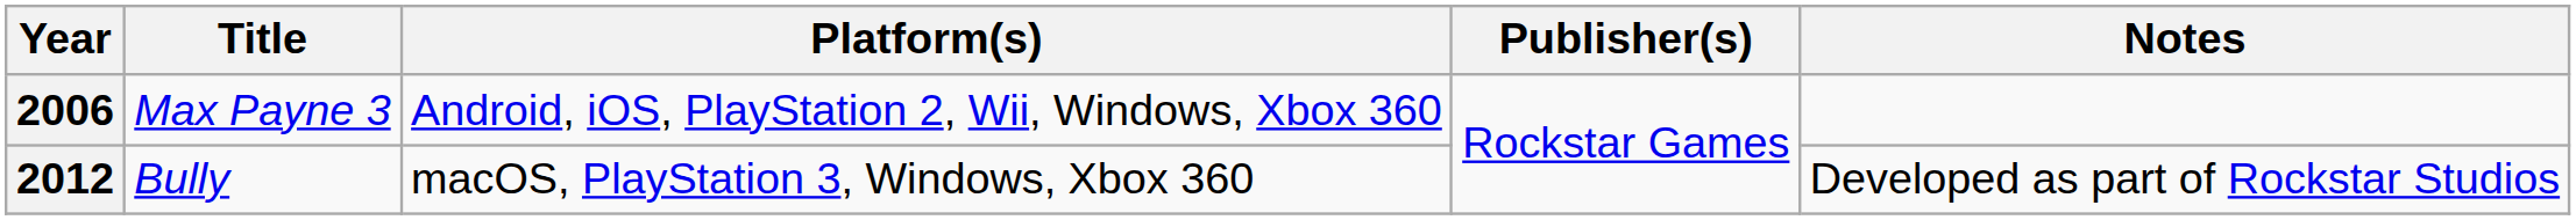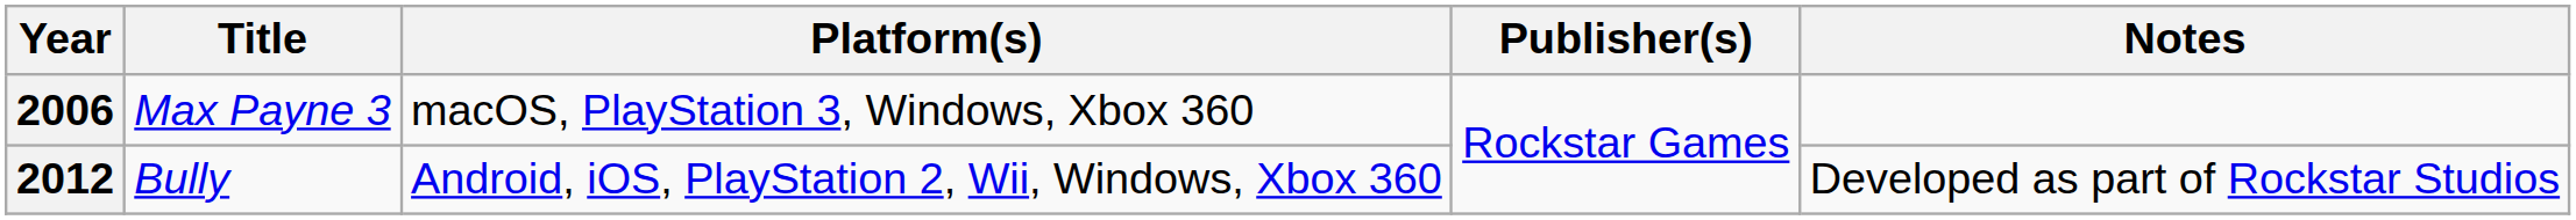2006 | Platform(s): Android, iOS, PlayStation 2, Wii, Windows, Xbox 360 -> macOS, PlayStation 3, Windows, Xbox 360
2012 | Platform(s): macOS, PlayStation 3, Windows, Xbox 360 -> Android, iOS, PlayStation 2, Wii, Windows, Xbox 360
